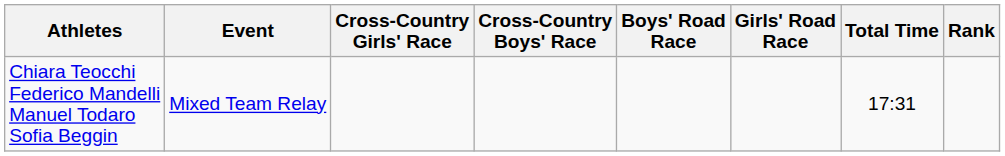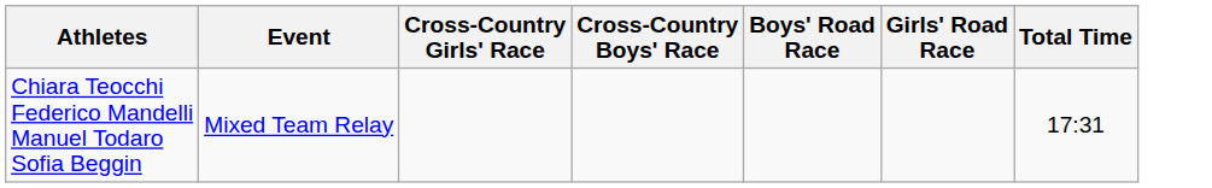- column: Rank
